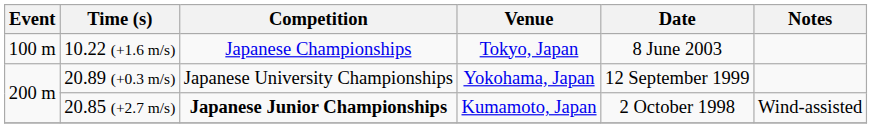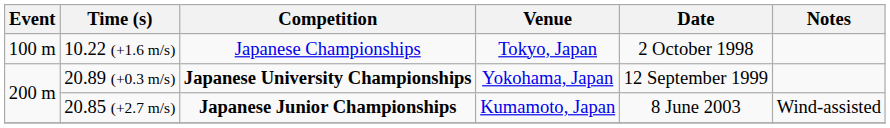10.22 (+1.6 m/s) | Date: 8 June 2003 -> 2 October 1998
20.89 (+0.3 m/s) | Competition: normal -> bold
20.85 (+2.7 m/s) | Date: 2 October 1998 -> 8 June 2003
